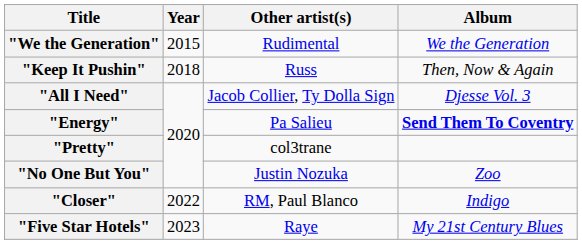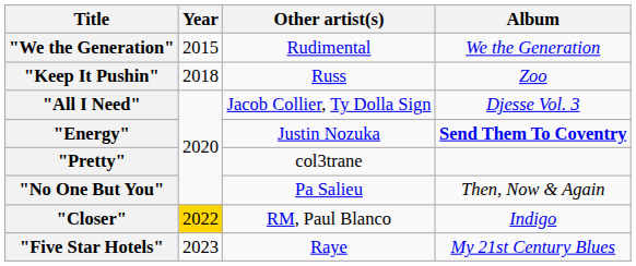"Keep It Pushin" | Album: Then, Now & Again -> Zoo
"Energy" | Other artist(s): Pa Salieu -> Justin Nozuka
"No One But You" | Other artist(s): Justin Nozuka -> Pa Salieu
"No One But You" | Album: Zoo -> Then, Now & Again
"Closer" | Year: no background -> gold background
